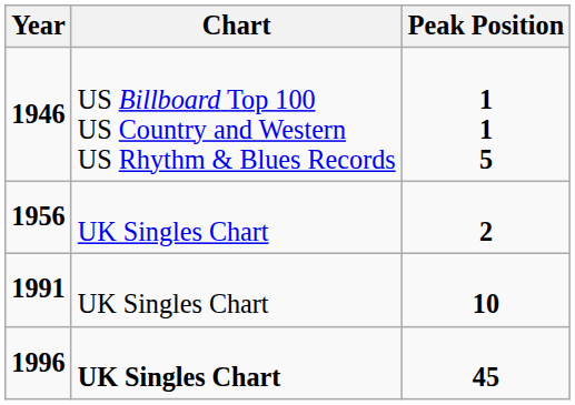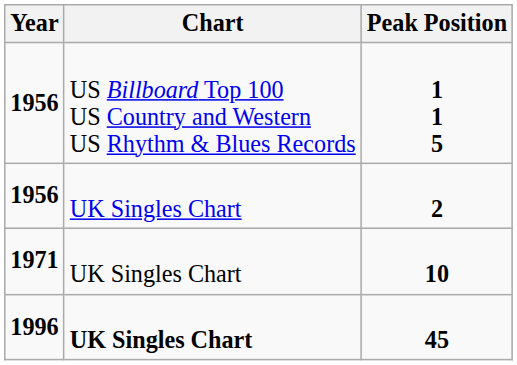1 1 5 | Year: 1946 -> 1956
10 | Year: 1991 -> 1971
